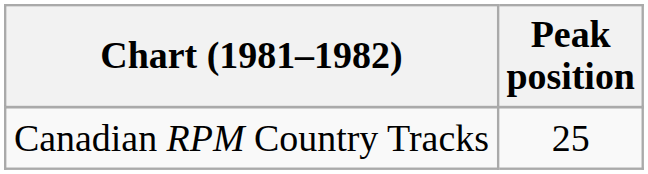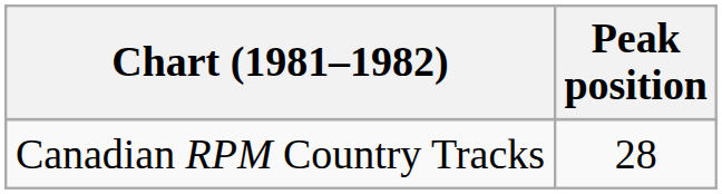Canadian RPM Country Tracks | Peak position: 25 -> 28
